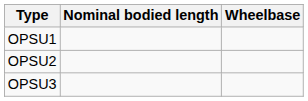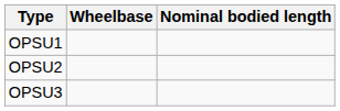columns swapped: Wheelbase <-> Nominal bodied length
